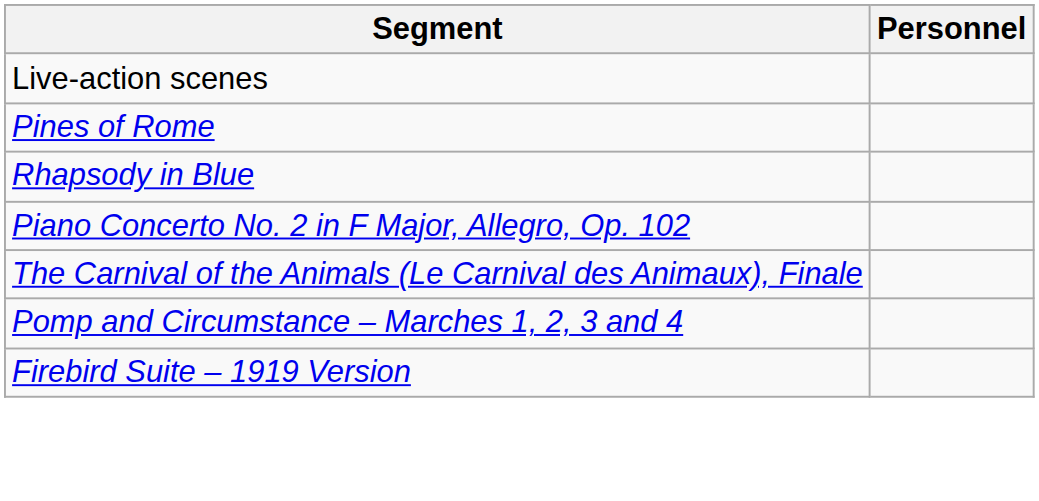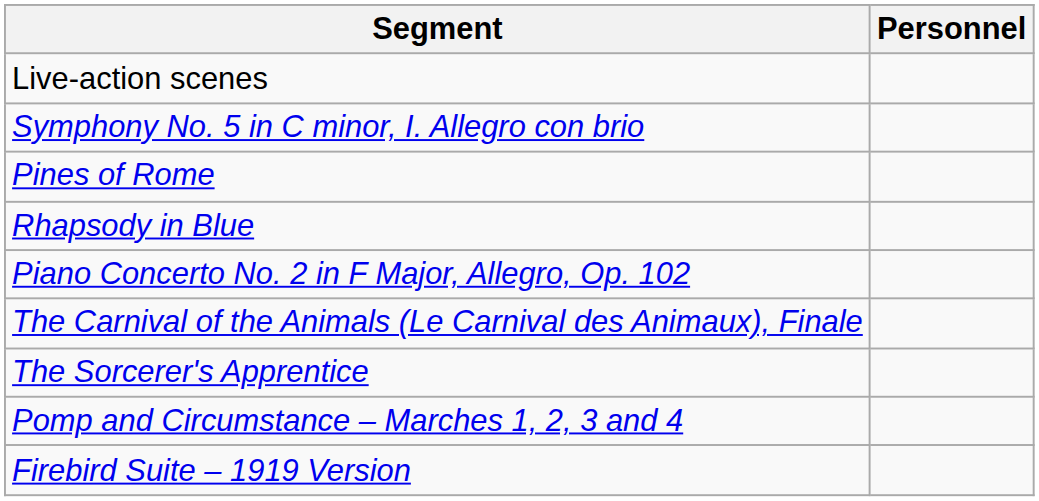+ row: Symphony No. 5 in C minor, I. Allegro con brio
+ row: The Sorcerer's Apprentice
